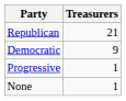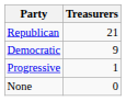None | Treasurers: 1 -> 0
